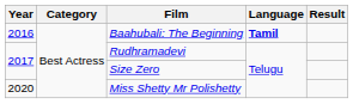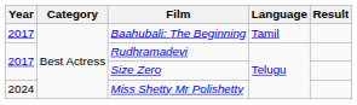Baahubali: The Beginning | Year: 2016 -> 2017
Baahubali: The Beginning | Language: bold -> normal
Miss Shetty Mr Polishetty | Year: 2020 -> 2024
